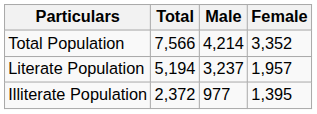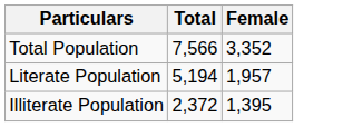- column: Male | 4,214 | 3,237 | 977
